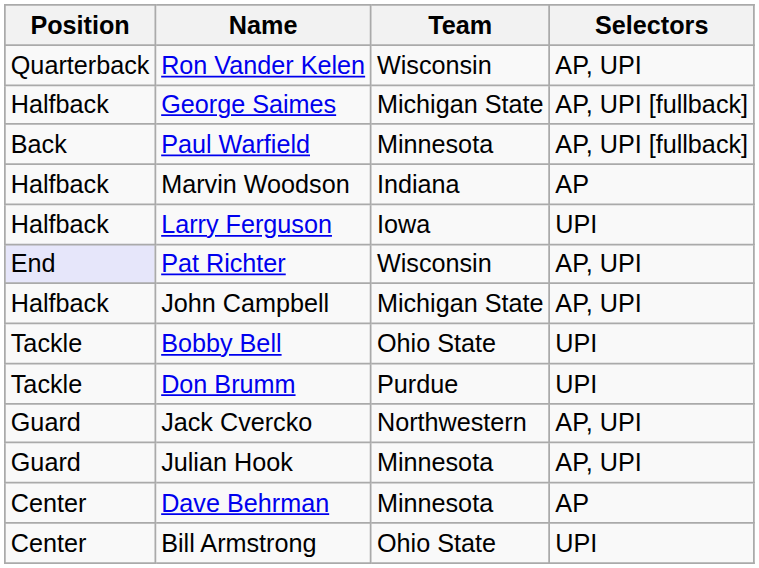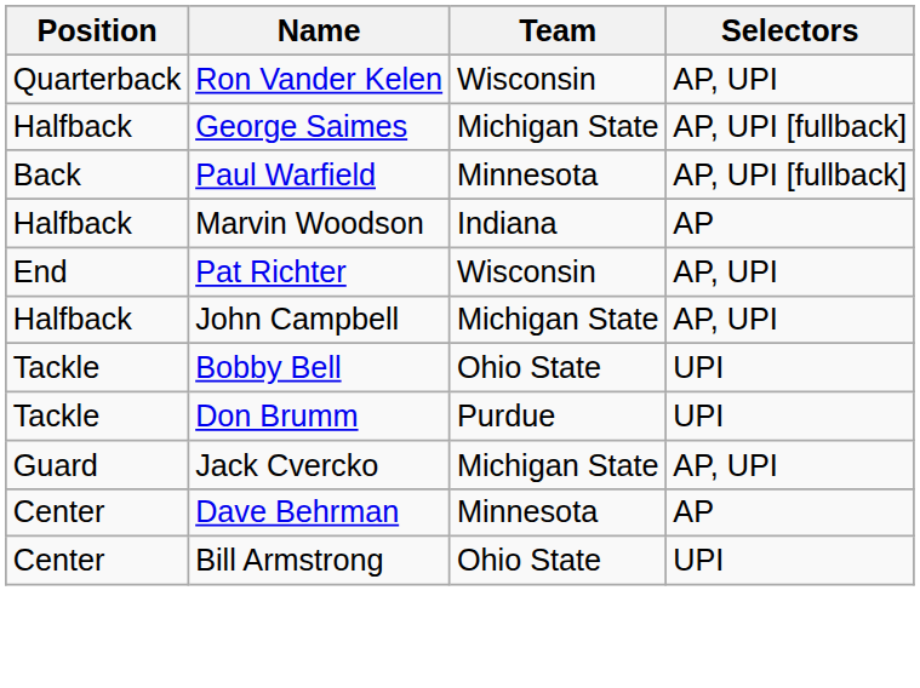- row: Halfback | Larry Ferguson | Iowa | UPI
Pat Richter | Position: lavender background -> no background
Jack Cvercko | Team: Northwestern -> Michigan State
- row: Guard | Julian Hook | Minnesota | AP, UPI
